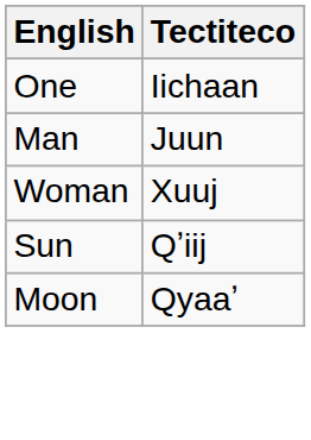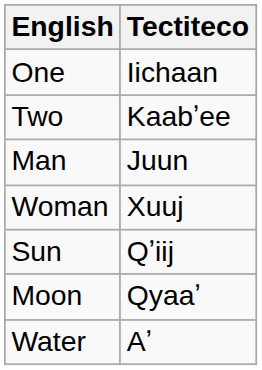+ row: Two | Kaabʼee
+ row: Water | Aʼ
